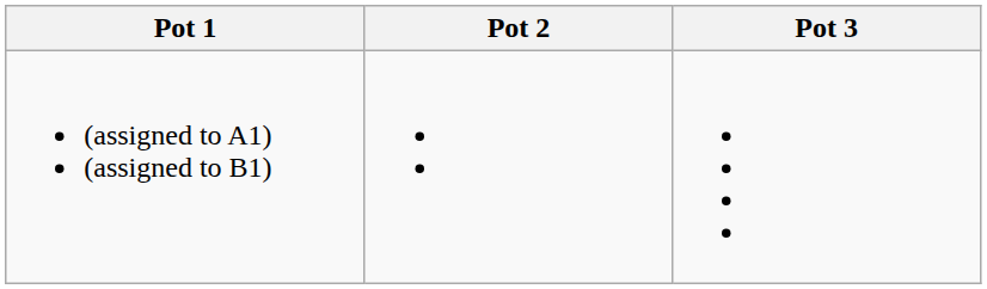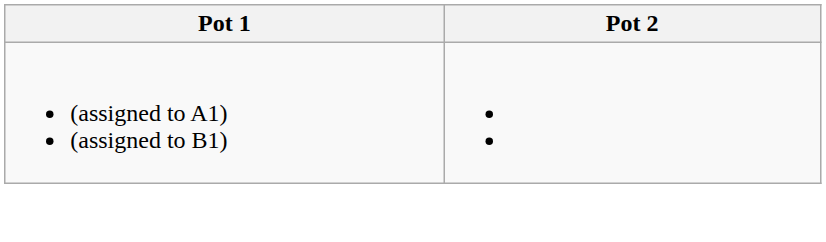- column: Pot 3
